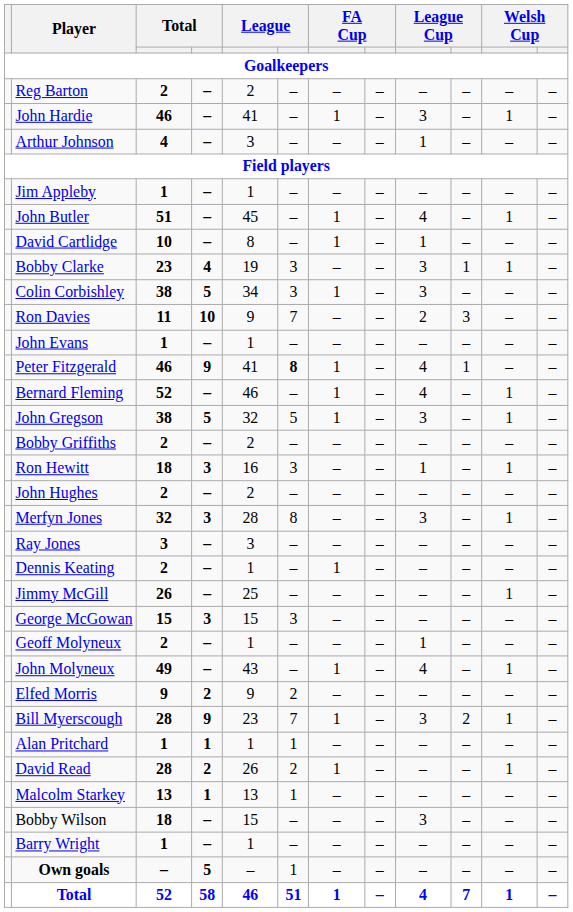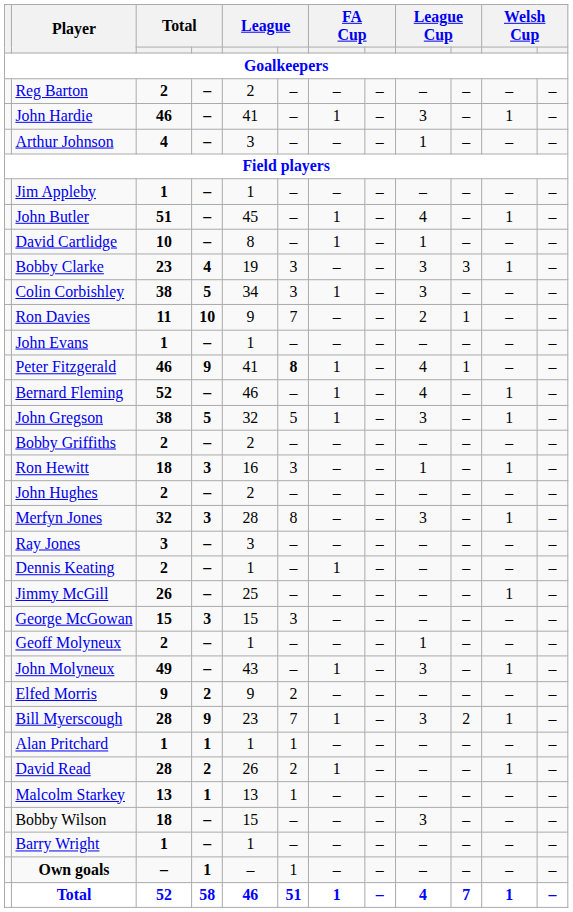Bobby Clarke | column 10: 1 -> 3
Ron Davies | column 10: 3 -> 1
John Molyneux | column 9: 4 -> 3
Own goals | column 4: 5 -> 1
